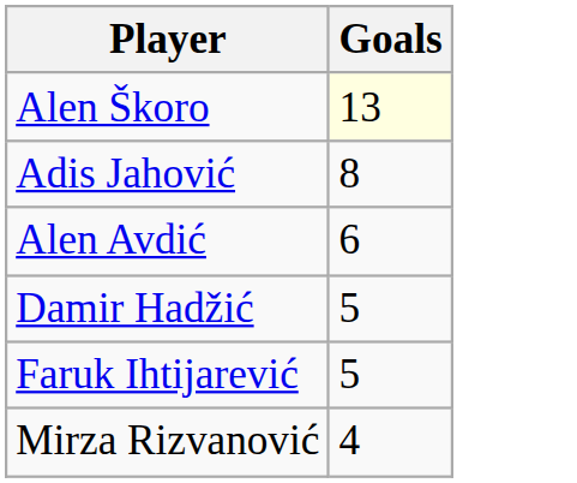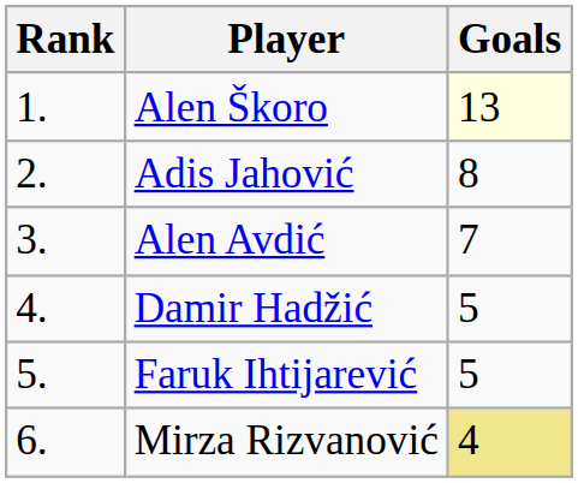+ column: Rank | 1. | 2. | 3. | 4. | 5. | 6.
Alen Avdić | Goals: 6 -> 7
Mirza Rizvanović | Goals: no background -> khaki background
